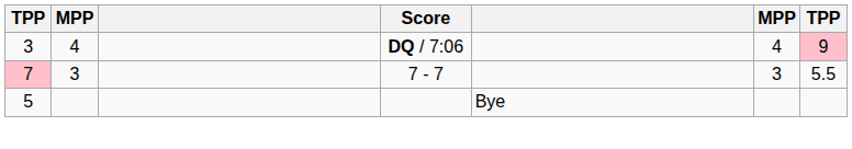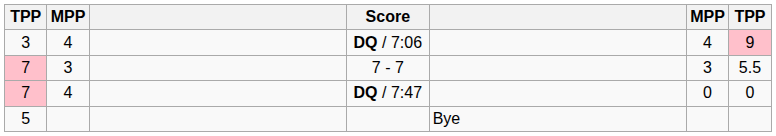+ row: 7 | 4 | DQ / 7:47 | 0 | 0
